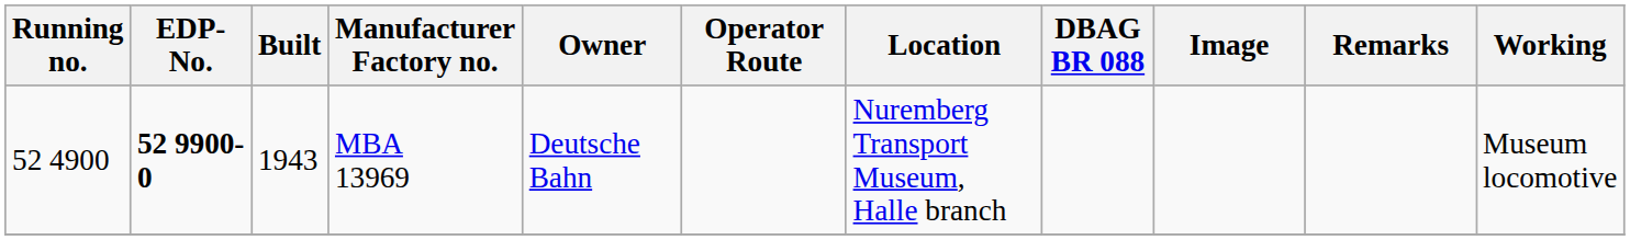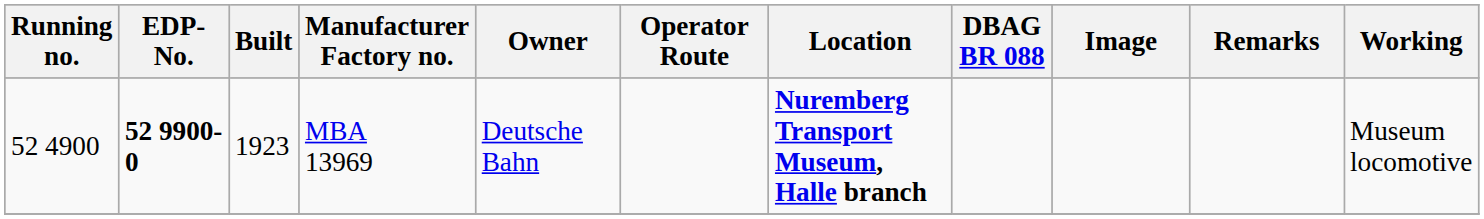MBA 13969 | Built: 1943 -> 1923
MBA 13969 | Location: normal -> bold
